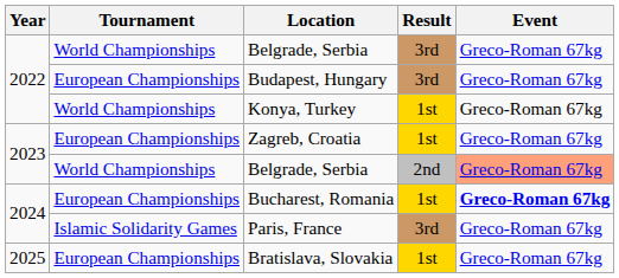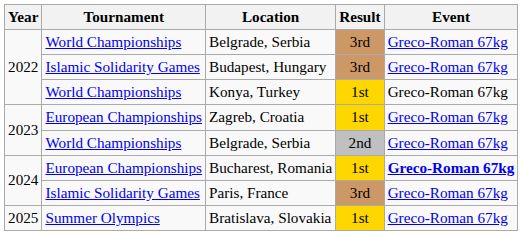Budapest, Hungary | Tournament: European Championships -> Islamic Solidarity Games
2023 / Belgrade, Serbia | Event: lightsalmon background -> no background
Bratislava, Slovakia | Tournament: European Championships -> Summer Olympics
